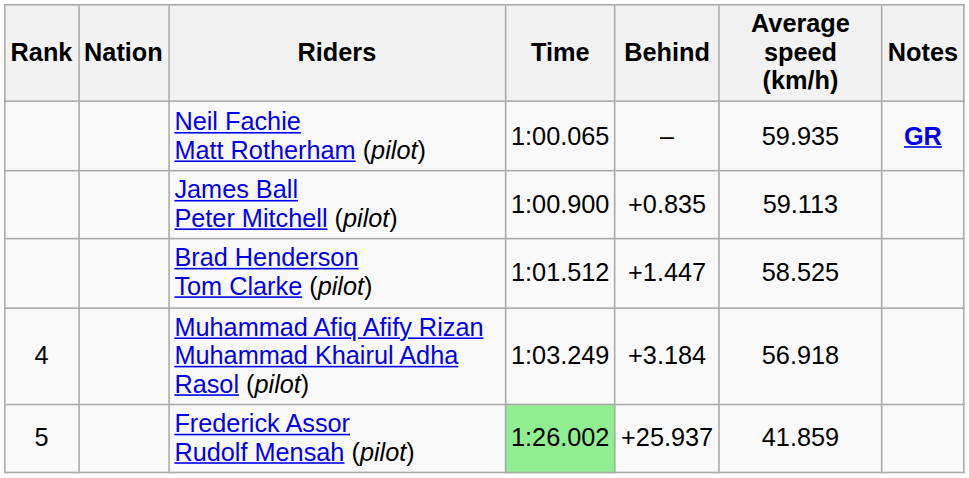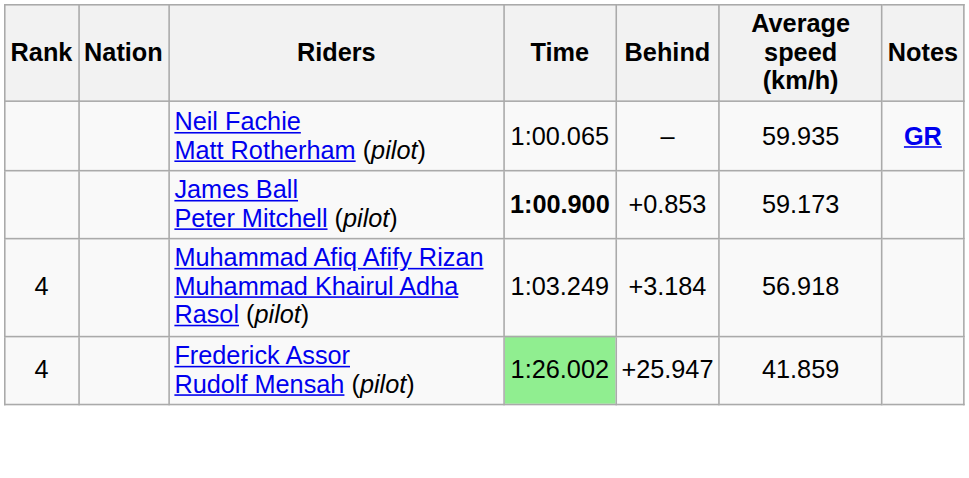James Ball Peter Mitchell (pilot) | Time: normal -> bold
James Ball Peter Mitchell (pilot) | Behind: +0.835 -> +0.853
James Ball Peter Mitchell (pilot) | Average speed (km/h): 59.113 -> 59.173
- row: Brad Henderson Tom Clarke (pilot) | 1:01.512 | +1.447 | 58.525
Frederick Assor Rudolf Mensah (pilot) | Rank: 5 -> 4
Frederick Assor Rudolf Mensah (pilot) | Behind: +25.937 -> +25.947
